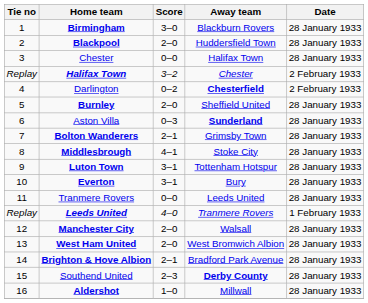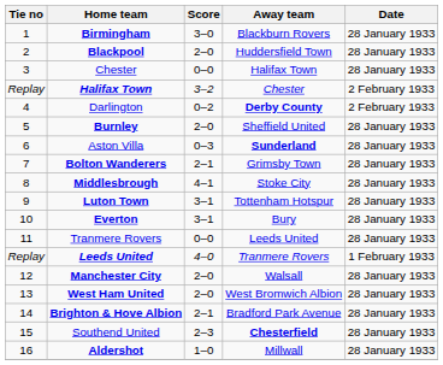Darlington | Away team: Chesterfield -> Derby County
Southend United | Away team: Derby County -> Chesterfield
